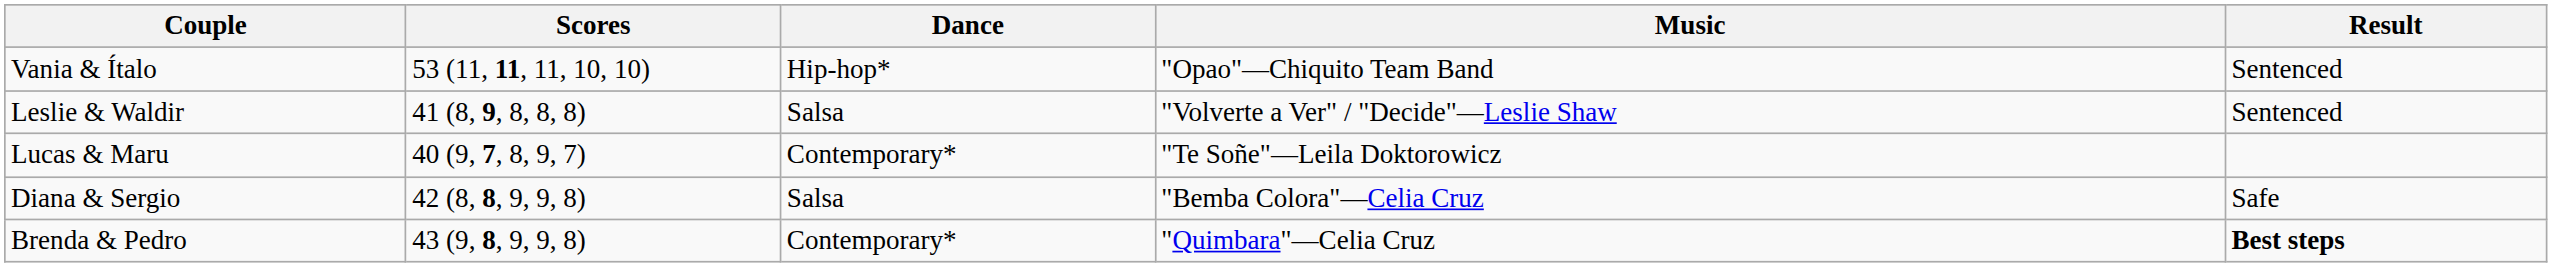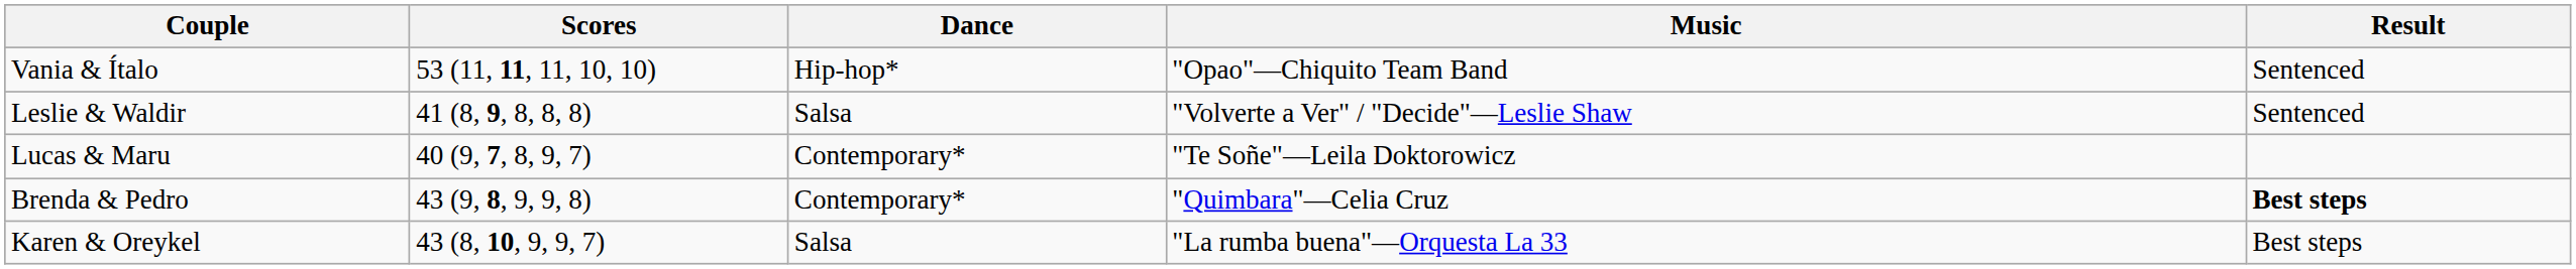- row: Diana & Sergio | 42 (8, 8, 9, 9, 8) | Salsa | "Bemba Colora"—Celia Cruz | Safe
+ row: Karen & Oreykel | 43 (8, 10, 9, 9, 7) | Salsa | "La rumba buena"—Orquesta La 33 | Best steps
